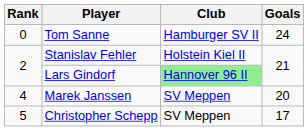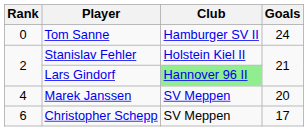Christopher Schepp | Rank: 5 -> 6
